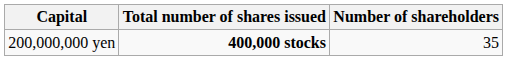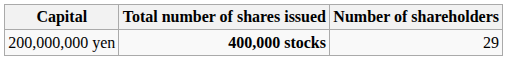200,000,000 yen | Number of shareholders: 35 -> 29
